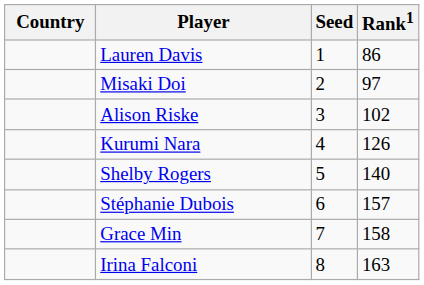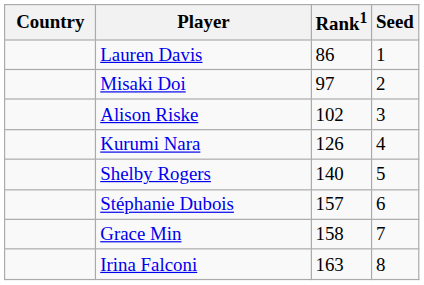columns swapped: Rank1 <-> Seed
